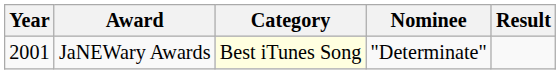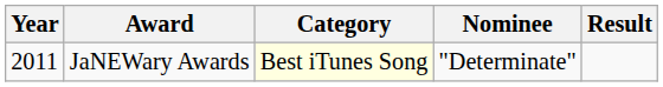JaNEWary Awards | Year: 2001 -> 2011
